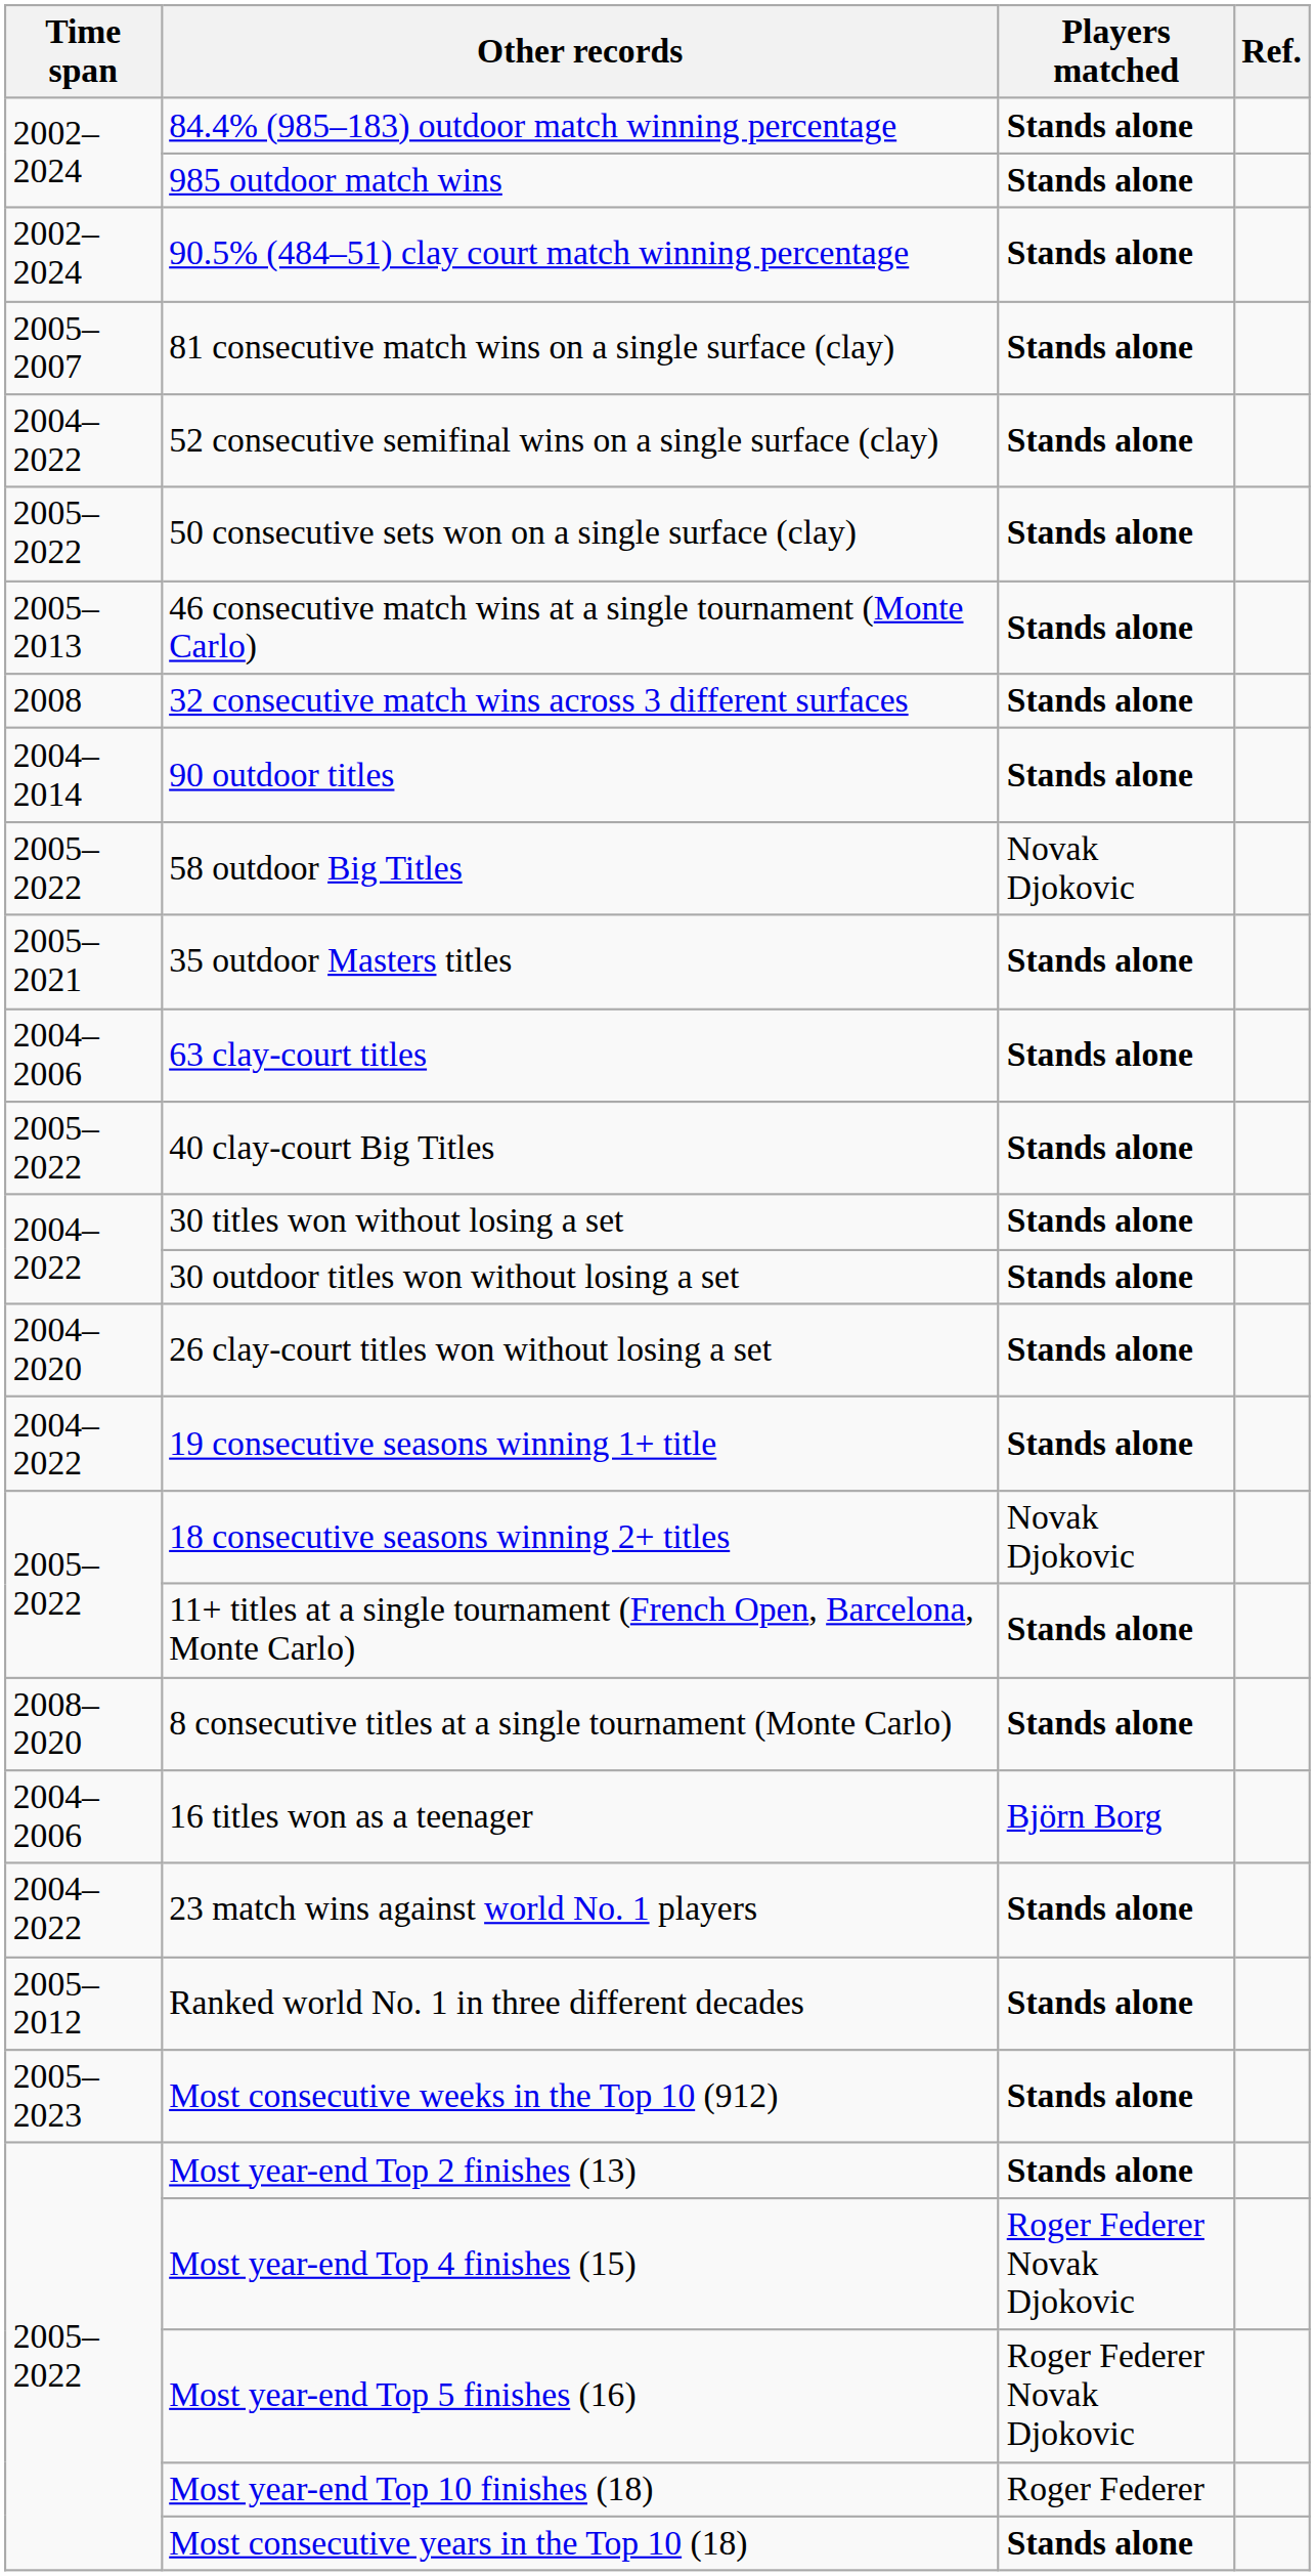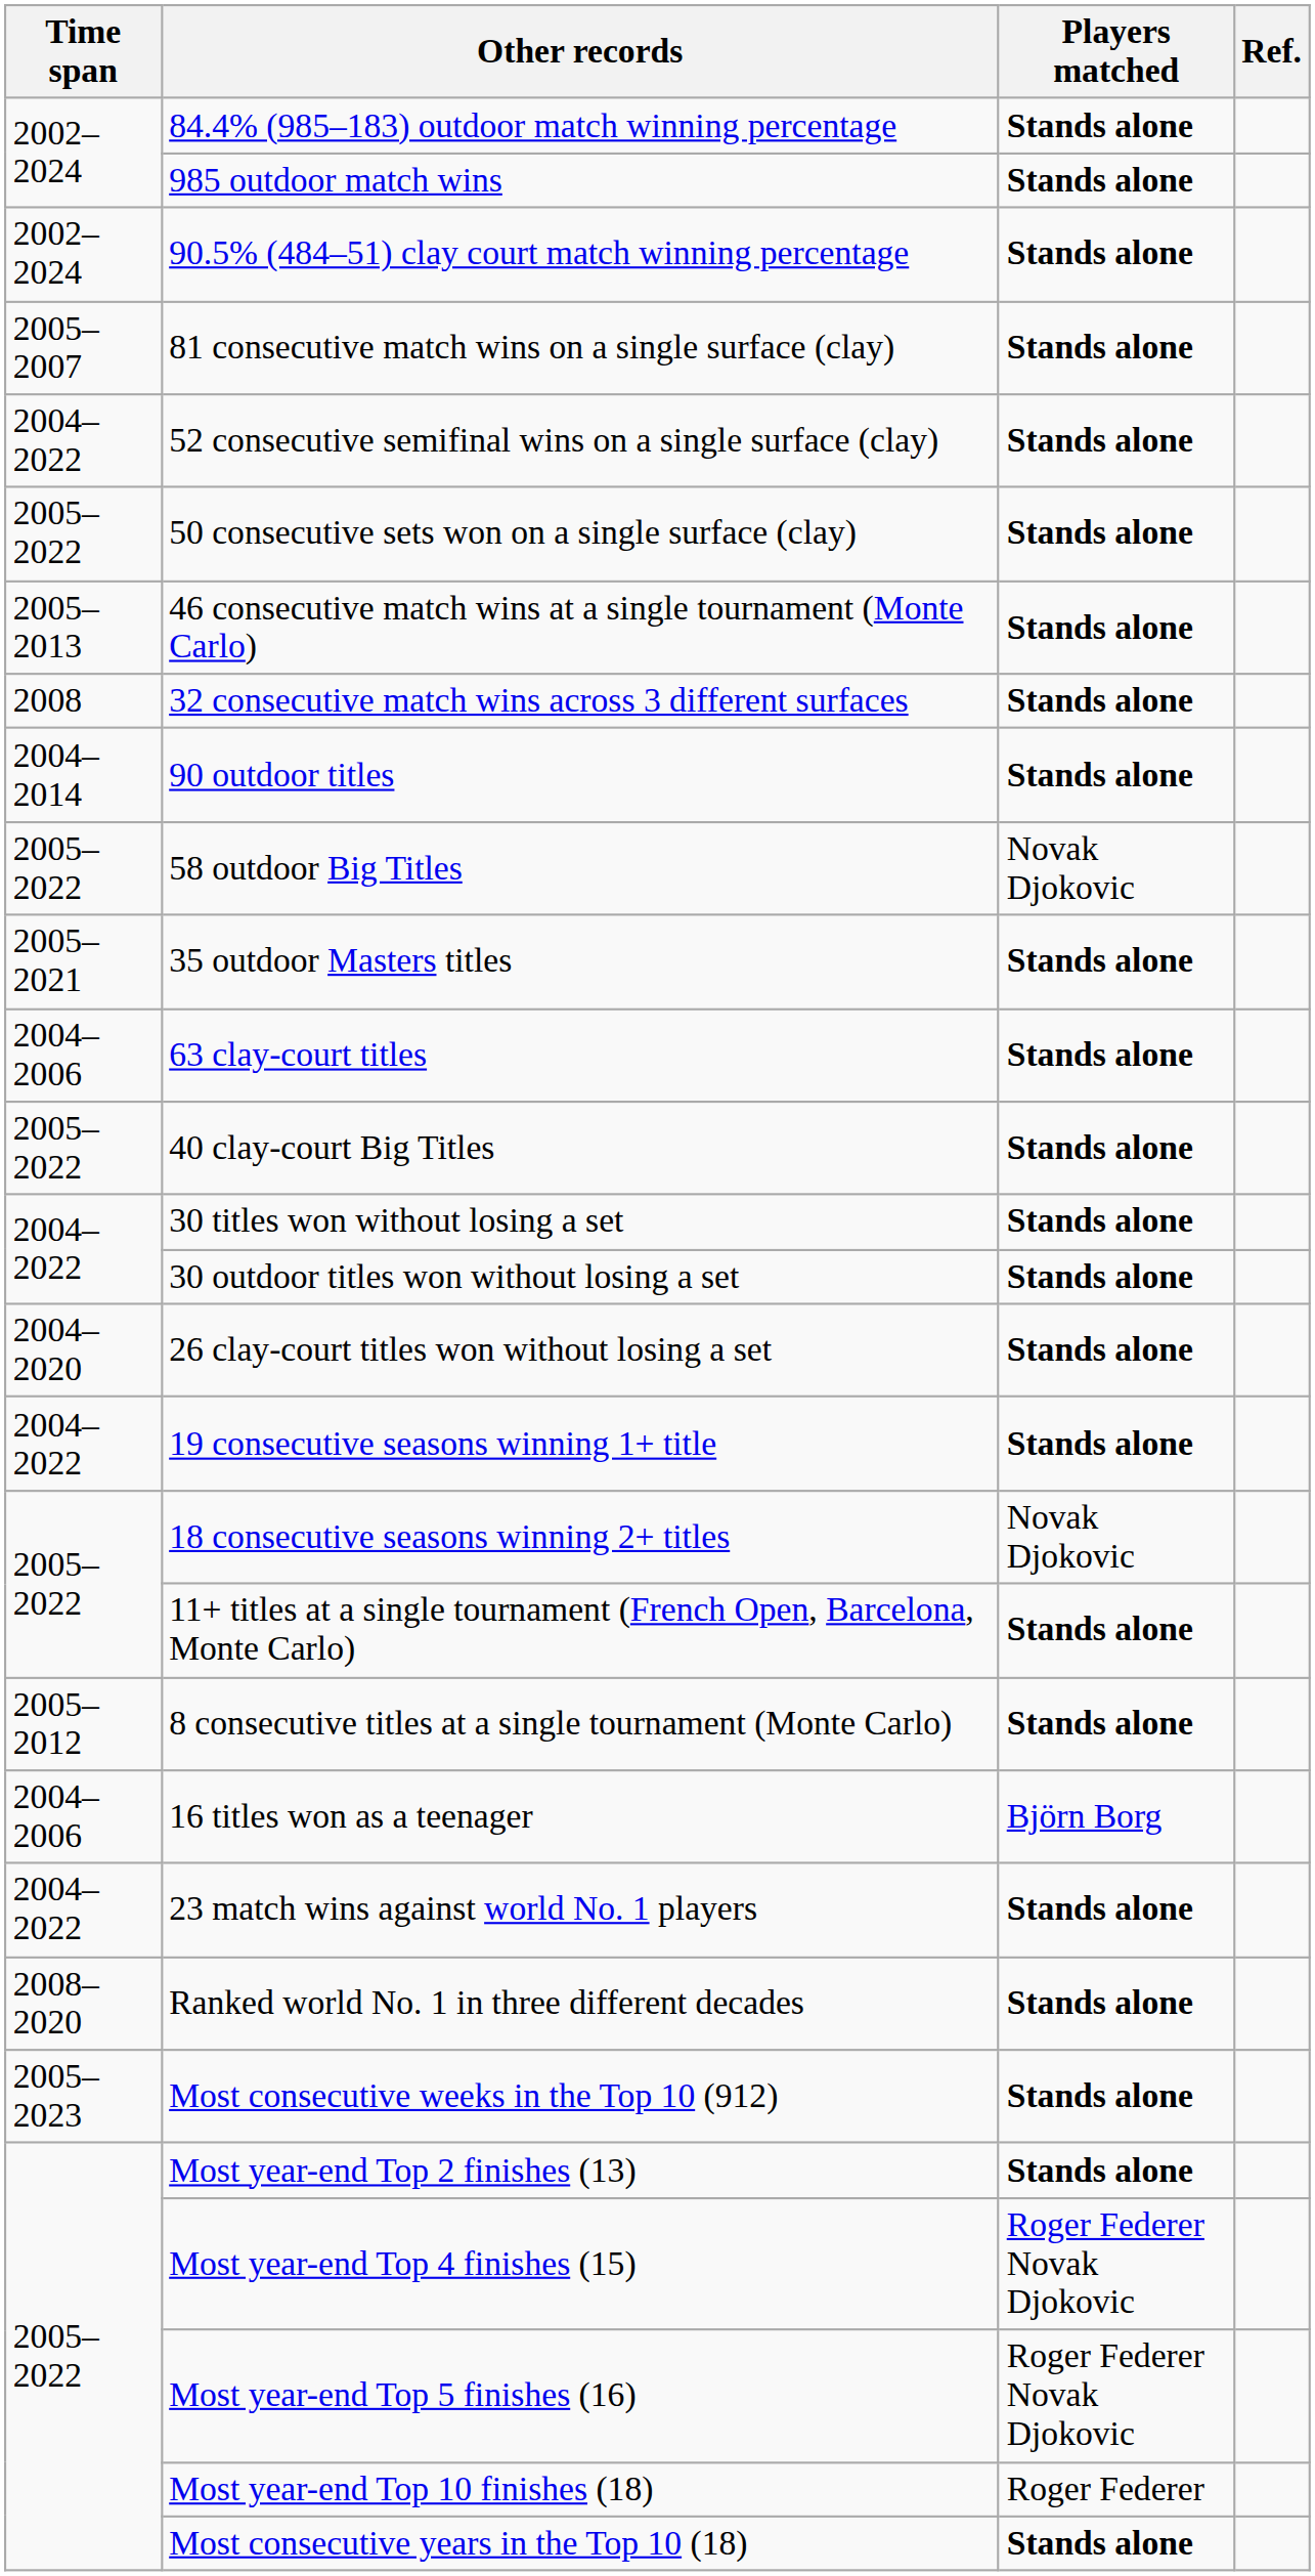8 consecutive titles at a single tournament (Monte Carlo) | Time span: 2008–2020 -> 2005–2012
Ranked world No. 1 in three different decades | Time span: 2005–2012 -> 2008–2020
